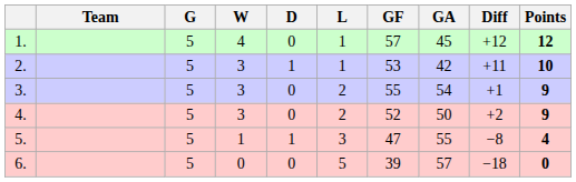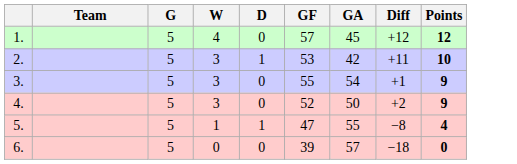- column: L | 1 | 1 | 2 | 2 | 3 | 5
